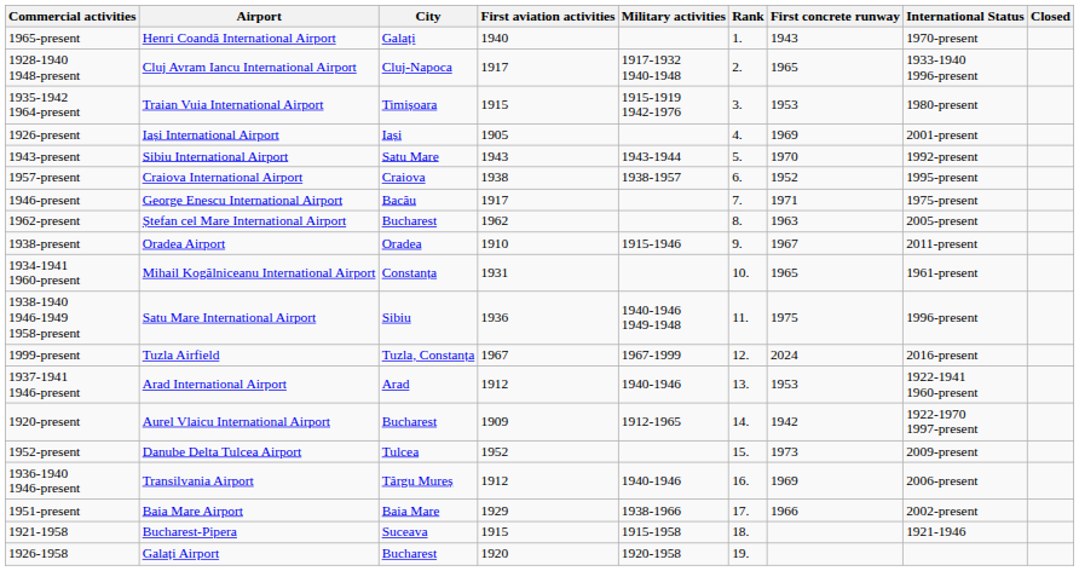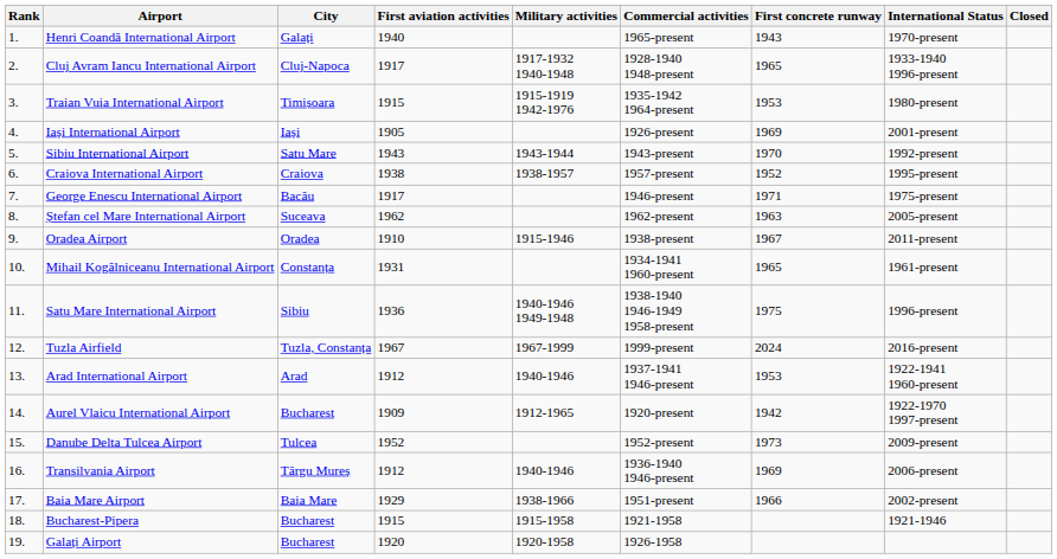columns swapped: Rank <-> Commercial activities
Ștefan cel Mare International Airport | City: Bucharest -> Suceava
Bucharest-Pipera | City: Suceava -> Bucharest
